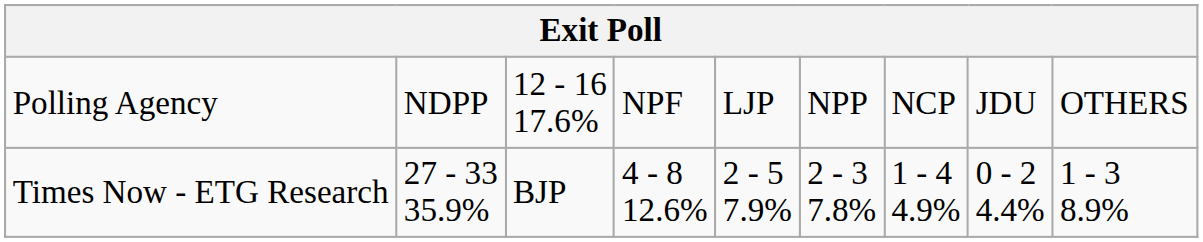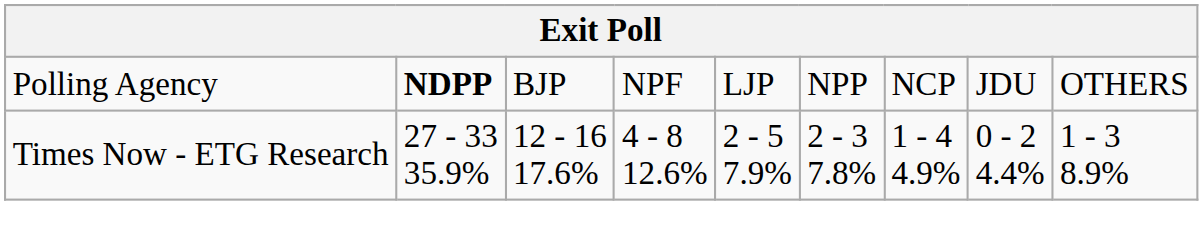Polling Agency | column 2: normal -> bold
Polling Agency | column 3: 12 - 16 17.6% -> BJP
Times Now - ETG Research | column 3: BJP -> 12 - 16 17.6%
